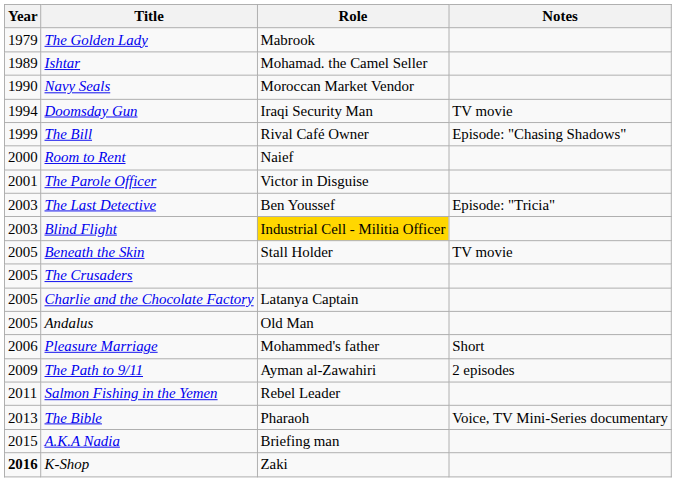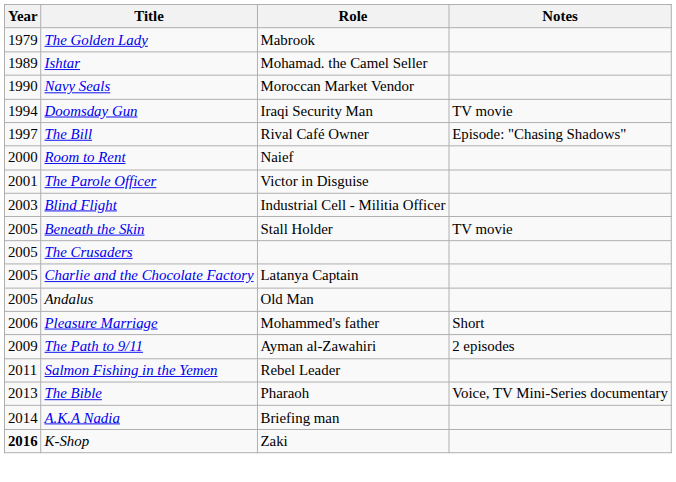The Bill | Year: 1999 -> 1997
- row: 2003 | The Last Detective | Ben Youssef | Episode: "Tricia"
Blind Flight | Role: gold background -> no background
A.K.A Nadia | Year: 2015 -> 2014
